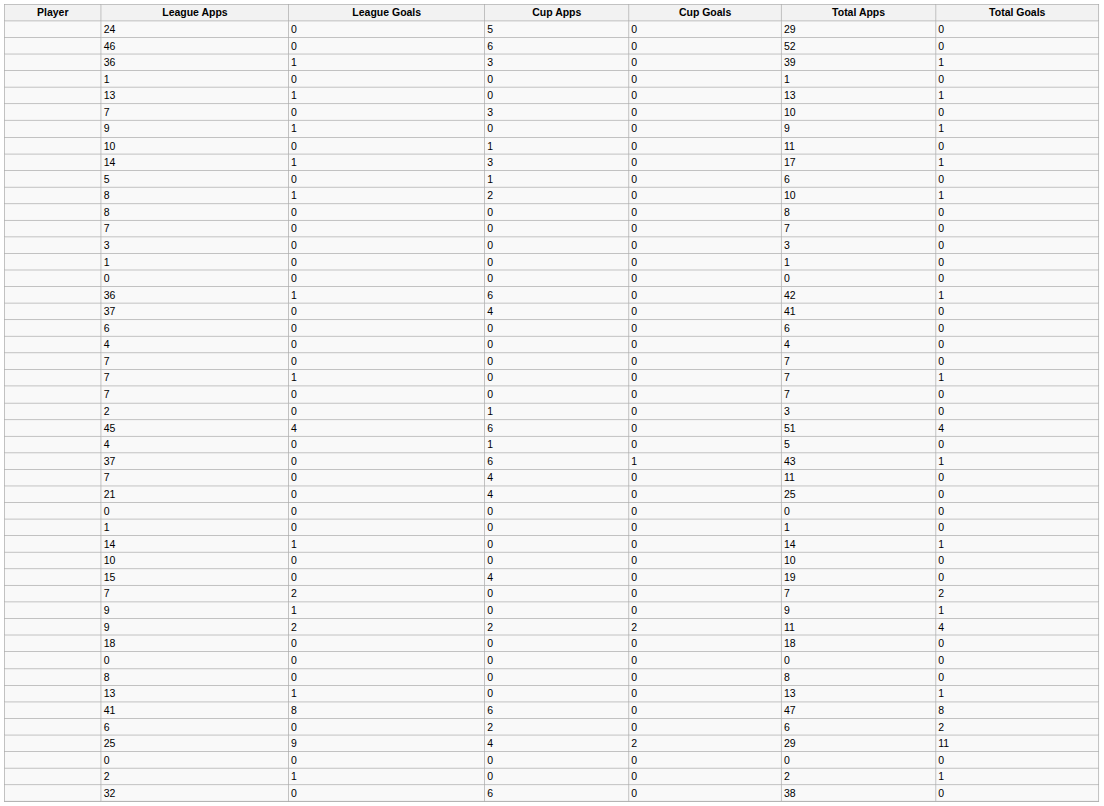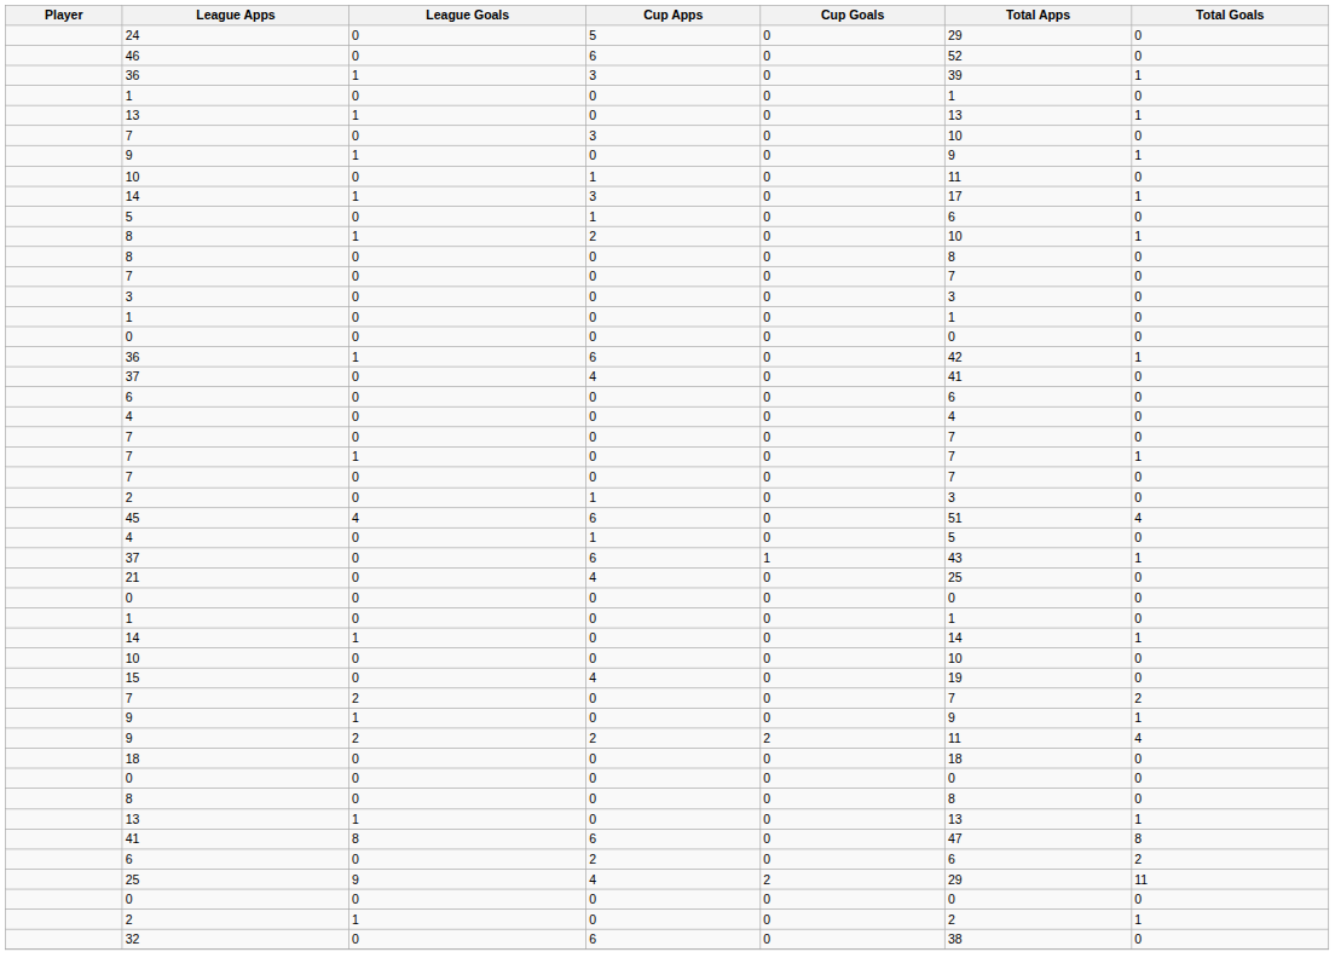- row: 7 | 0 | 4 | 0 | 11 | 0
